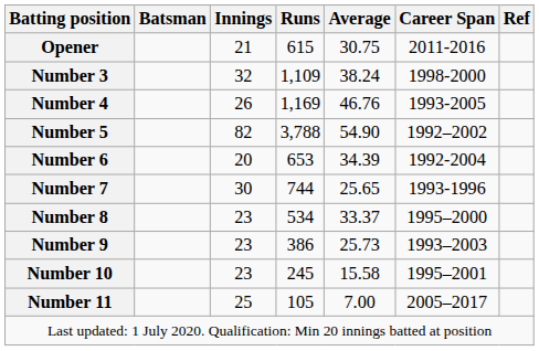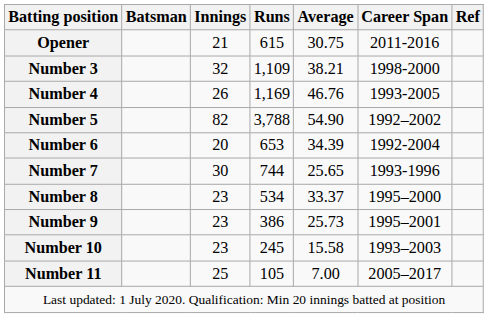Number 3 | Average: 38.24 -> 38.21
Number 9 | Career Span: 1993–2003 -> 1995–2001
Number 10 | Career Span: 1995–2001 -> 1993–2003
